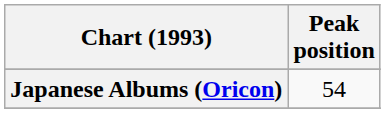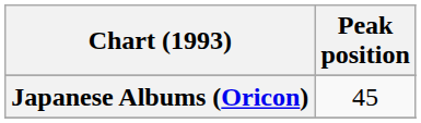Japanese Albums (Oricon) | Peak position: 54 -> 45
